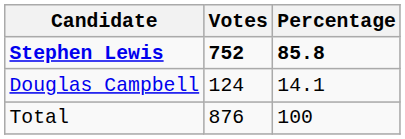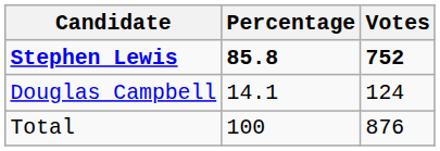columns swapped: Votes <-> Percentage
